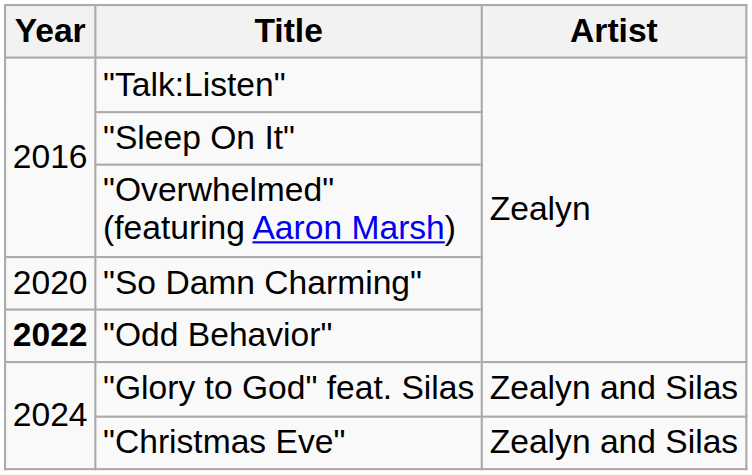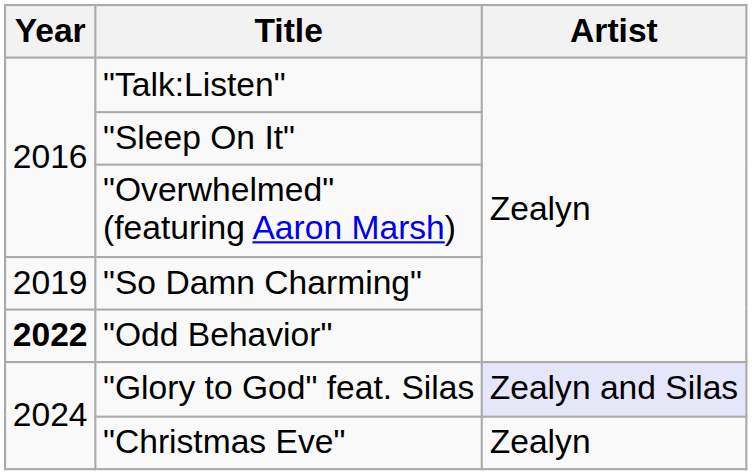"So Damn Charming" | Year: 2020 -> 2019
"Glory to God" feat. Silas | Artist: no background -> lavender background
"Christmas Eve" | Artist: Zealyn and Silas -> Zealyn
